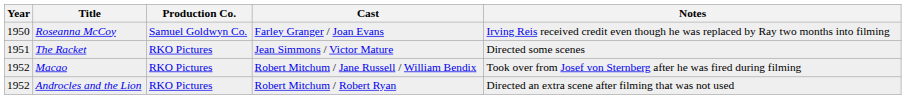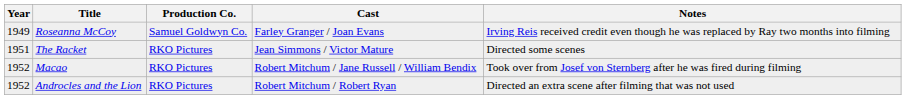Roseanna McCoy | Year: 1950 -> 1949
